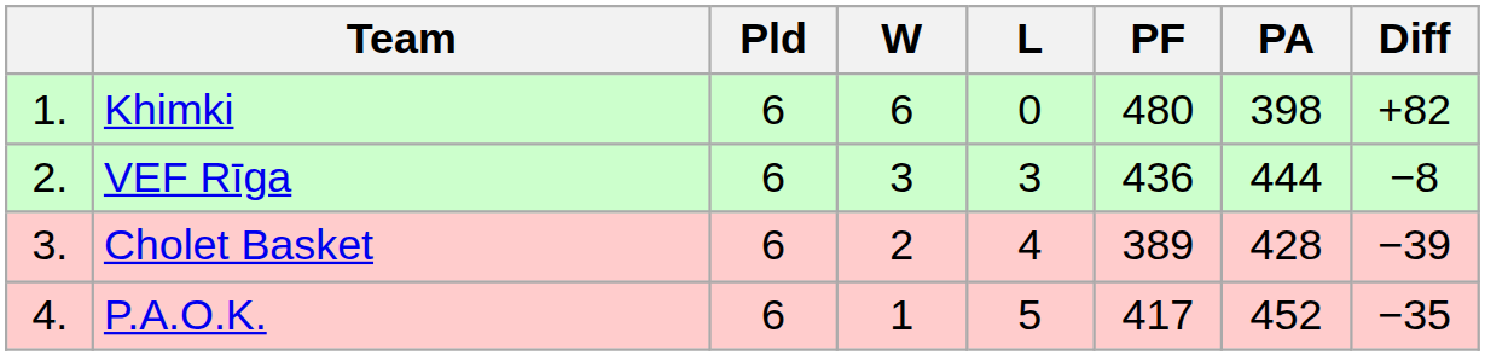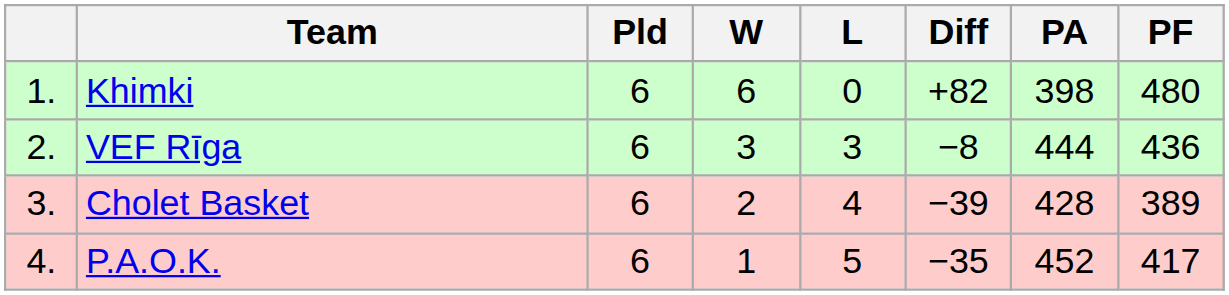columns swapped: PF <-> Diff
